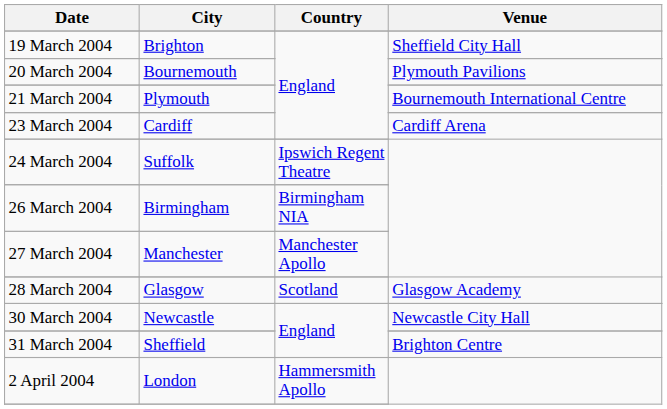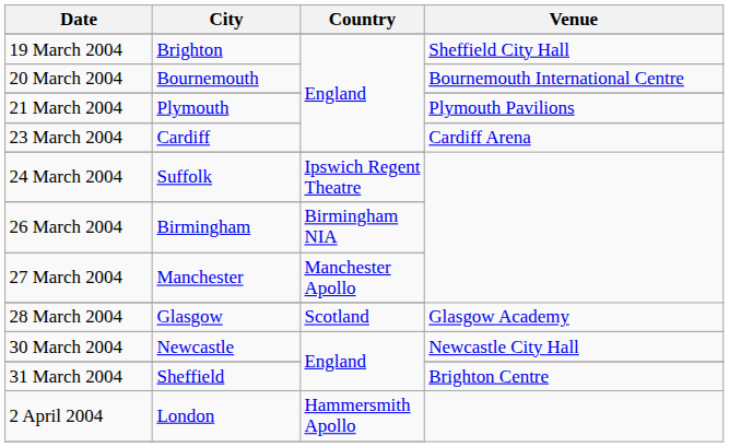20 March 2004 | Venue: Plymouth Pavilions -> Bournemouth International Centre
21 March 2004 | Venue: Bournemouth International Centre -> Plymouth Pavilions
